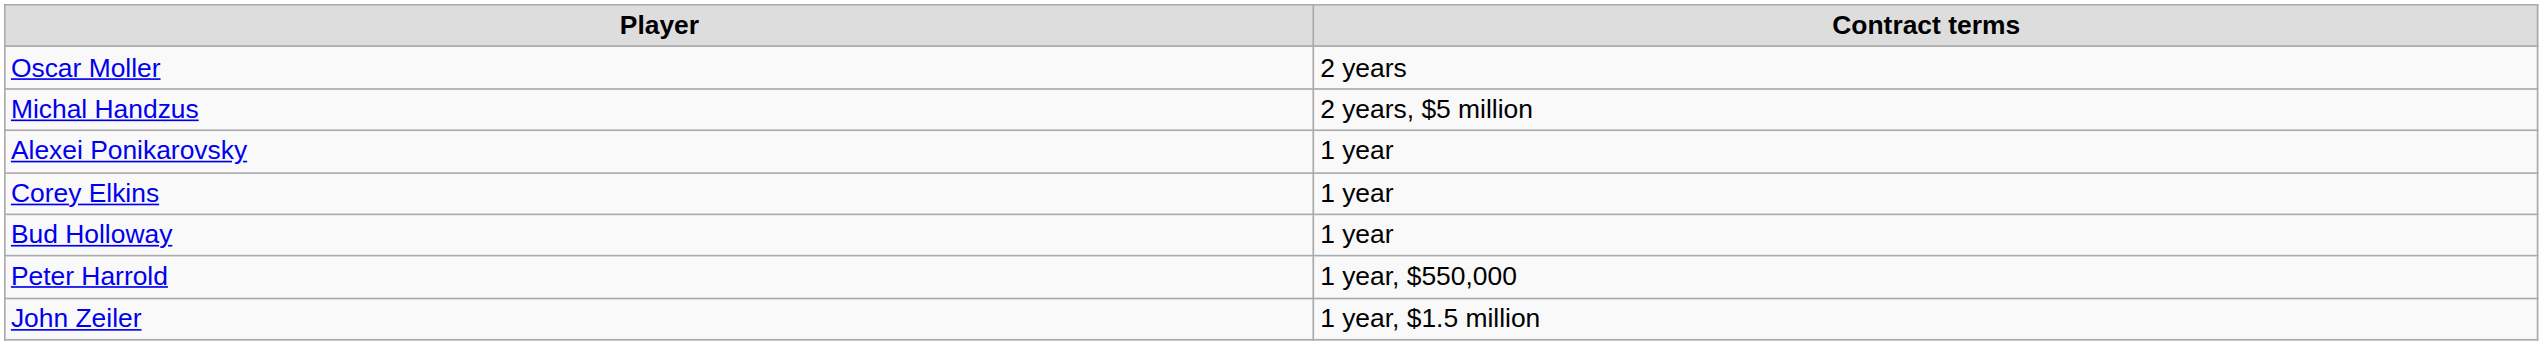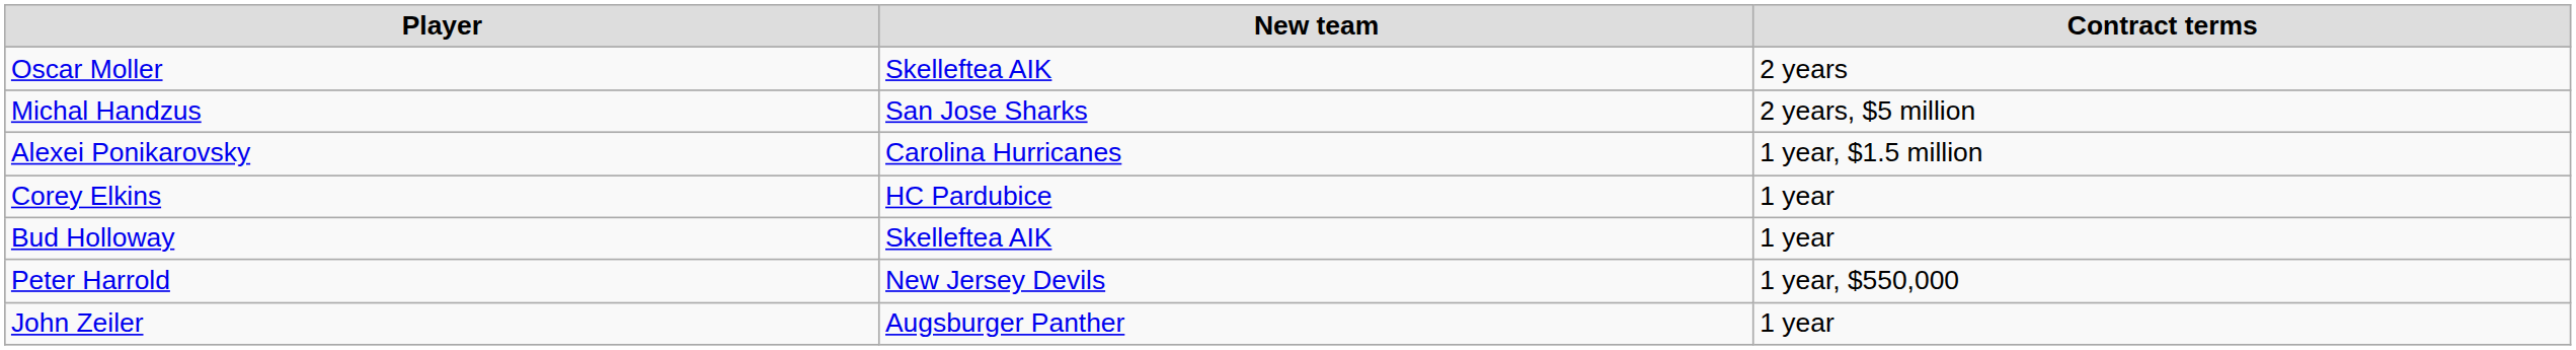+ column: New team | Skelleftea AIK | San Jose Sharks | Carolina Hurricanes | HC Pardubice | Skelleftea AIK | New Jersey Devils | Augsburger Panther
Alexei Ponikarovsky | Contract terms: 1 year -> 1 year, $1.5 million
John Zeiler | Contract terms: 1 year, $1.5 million -> 1 year
